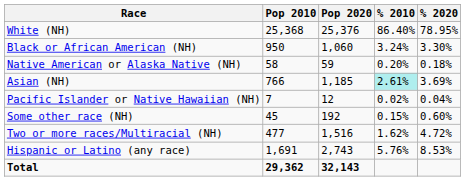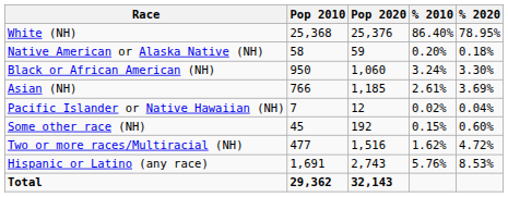rows swapped: Black or African American (NH) <-> Native American or Alaska Native (NH)
Asian (NH) | % 2010: paleturquoise background -> no background
